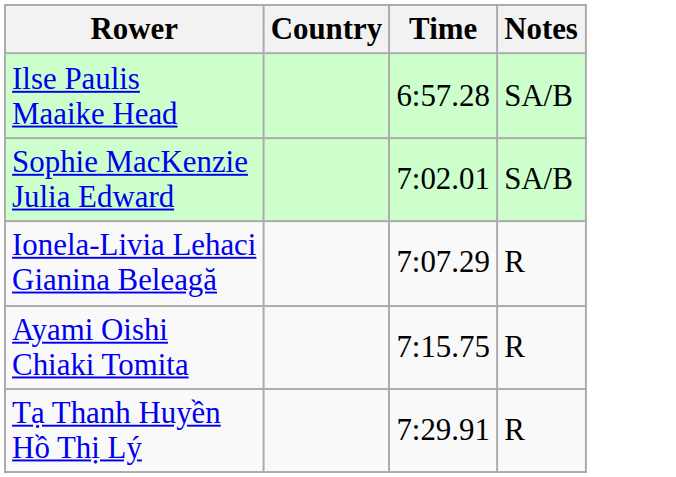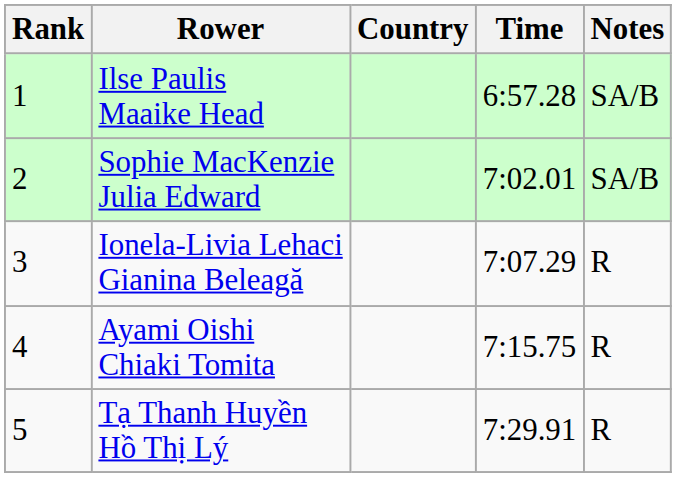+ column: Rank | 1 | 2 | 3 | 4 | 5
